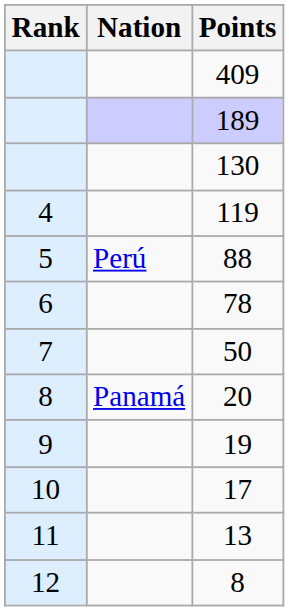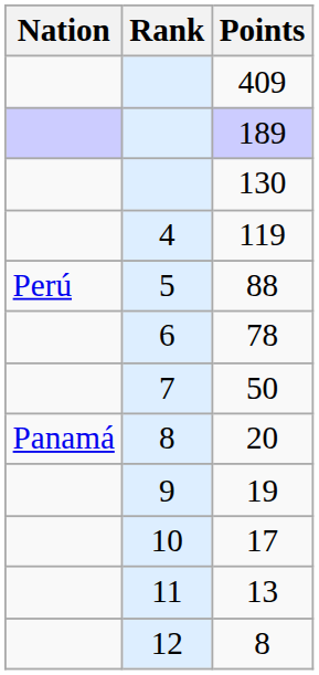columns swapped: Rank <-> Nation
